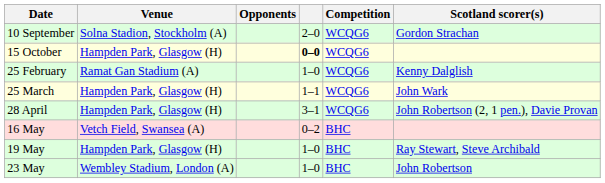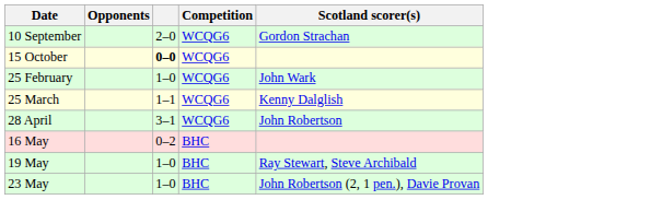- column: Venue | Solna Stadion, Stockholm (A) | Hampden Park, Glasgow (H) | Ramat Gan Stadium (A) | Hampden Park, Glasgow (H) | Hampden Park, Glasgow (H) | Vetch Field, Swansea (A) | Hampden Park, Glasgow (H) | Wembley Stadium, London (A)
25 February | Scotland scorer(s): Kenny Dalglish -> John Wark
25 March | Scotland scorer(s): John Wark -> Kenny Dalglish
28 April | Scotland scorer(s): John Robertson (2, 1 pen.), Davie Provan -> John Robertson
23 May | Scotland scorer(s): John Robertson -> John Robertson (2, 1 pen.), Davie Provan
